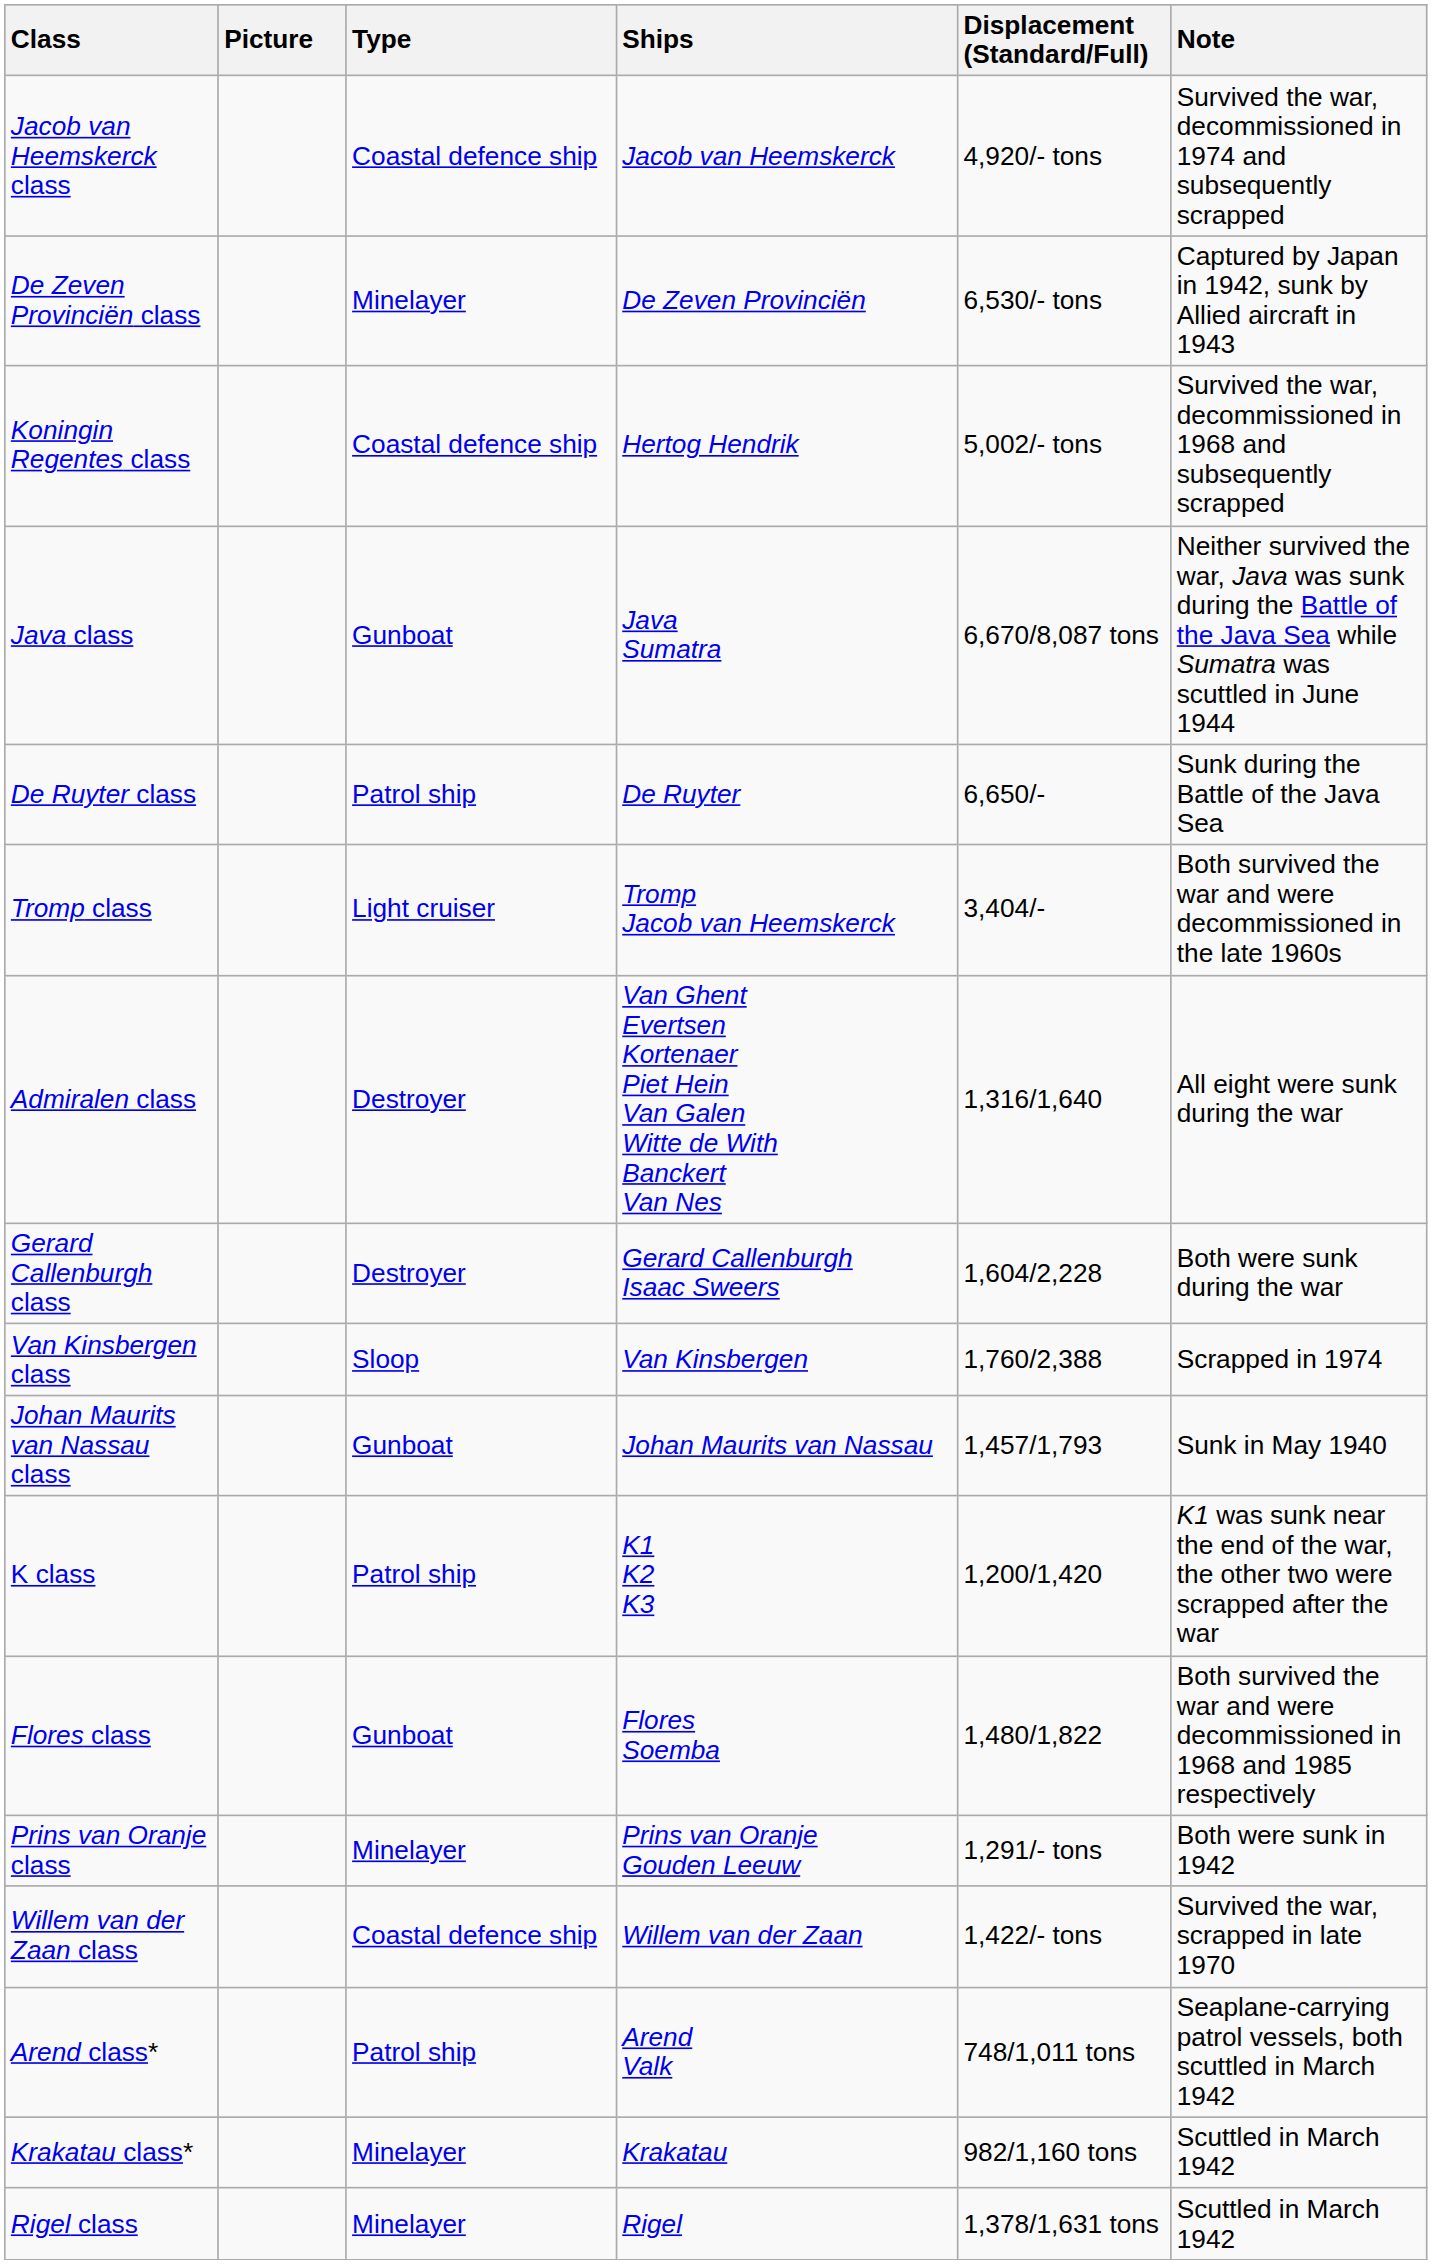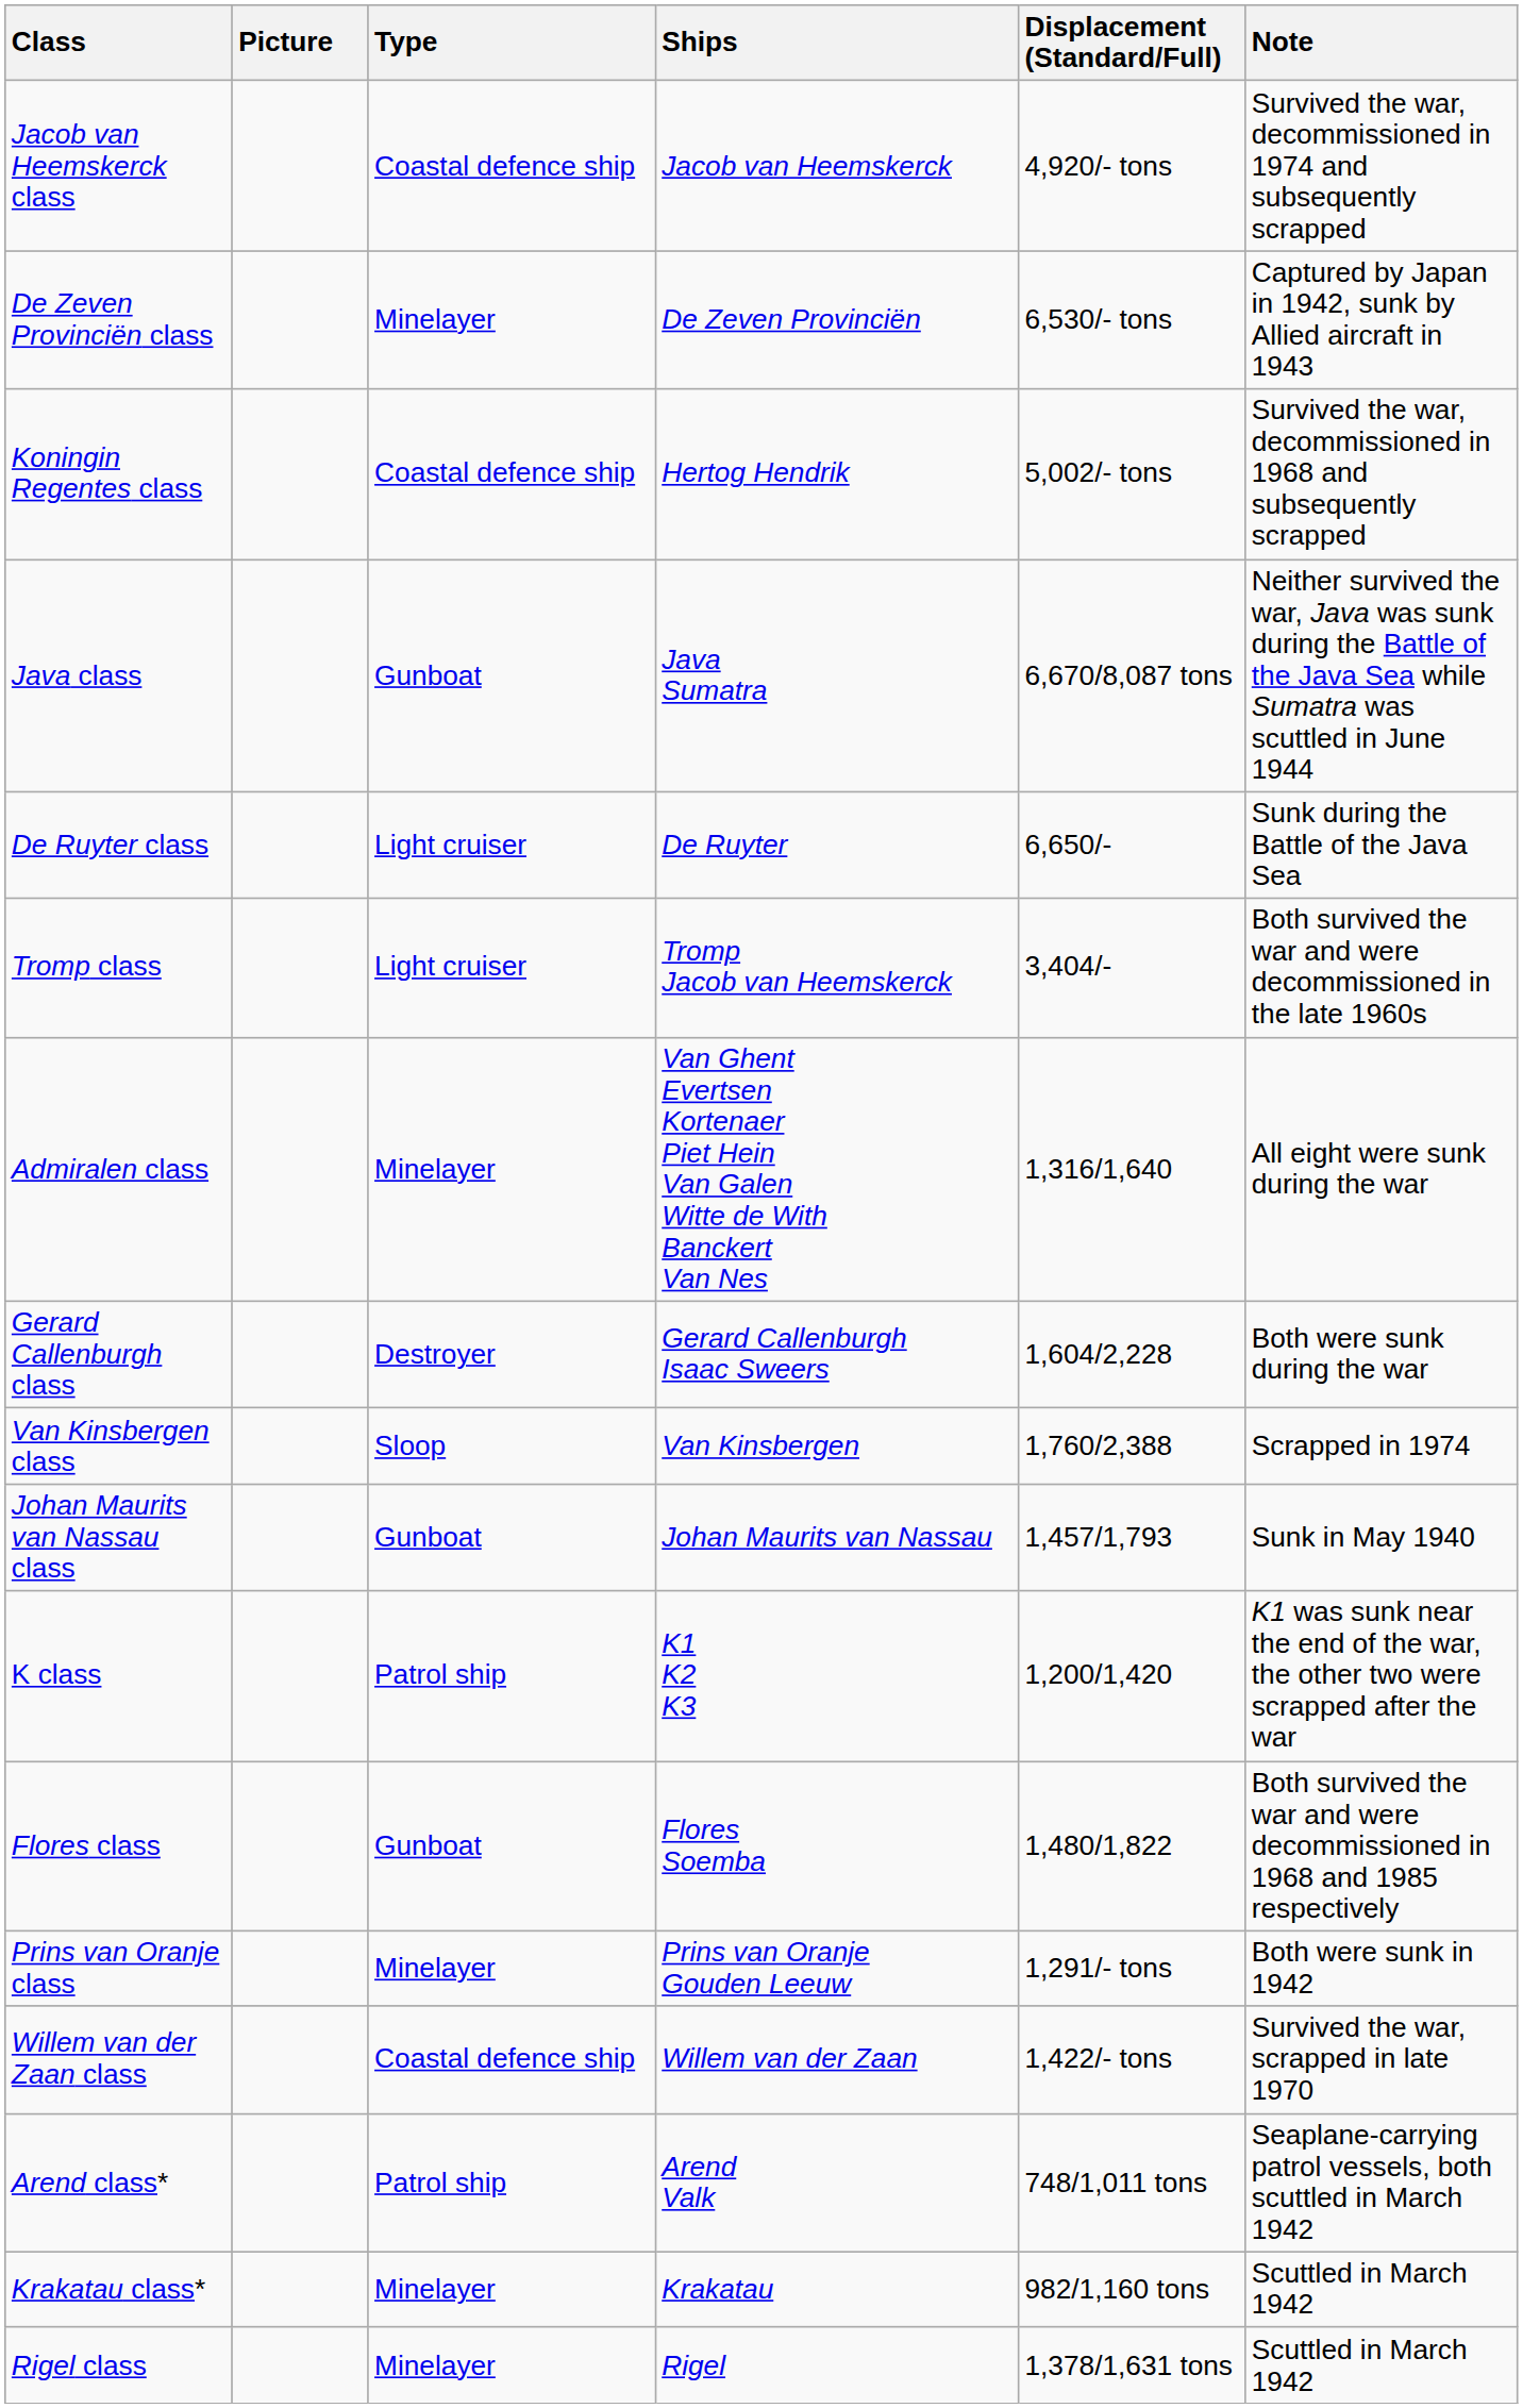De Ruyter class | Type: Patrol ship -> Light cruiser
Admiralen class | Type: Destroyer -> Minelayer
